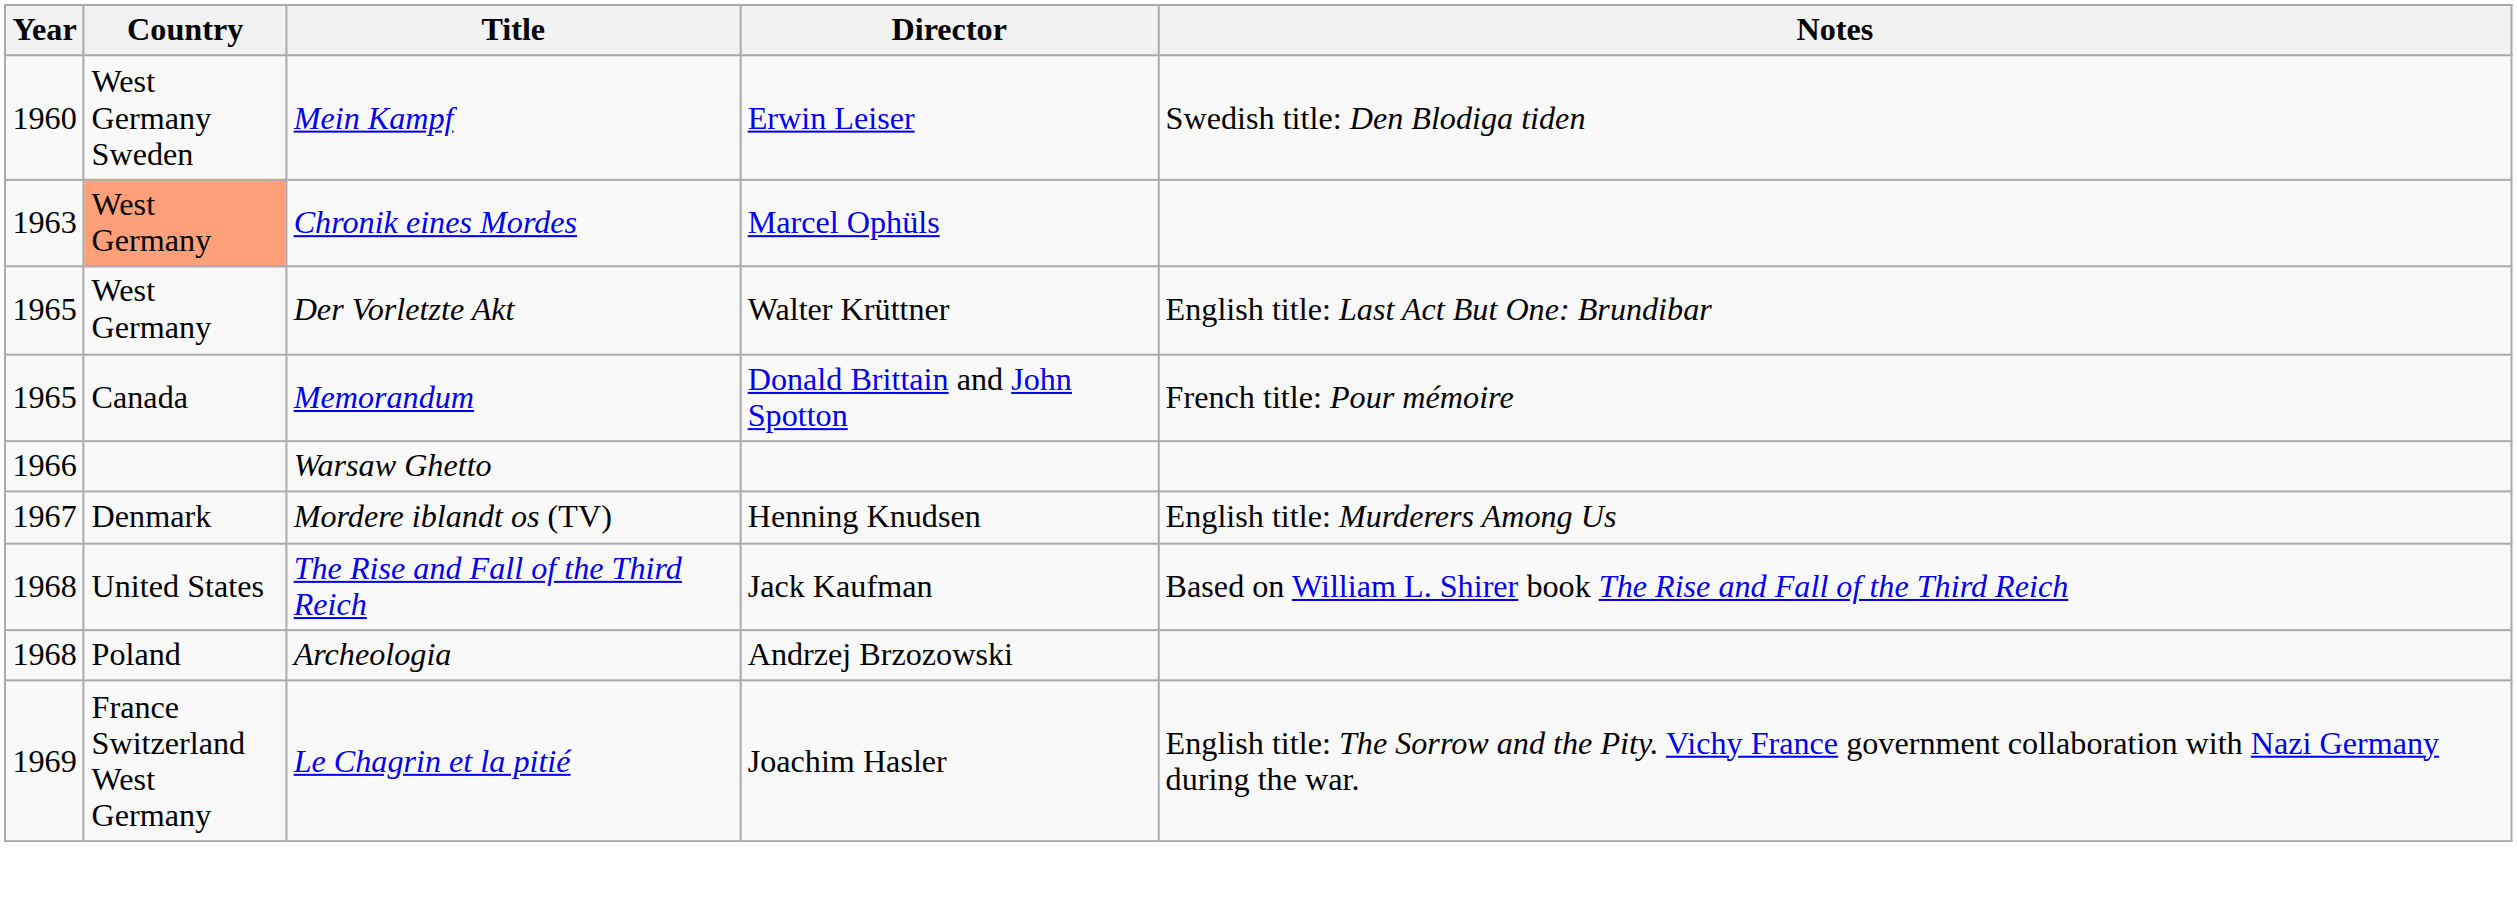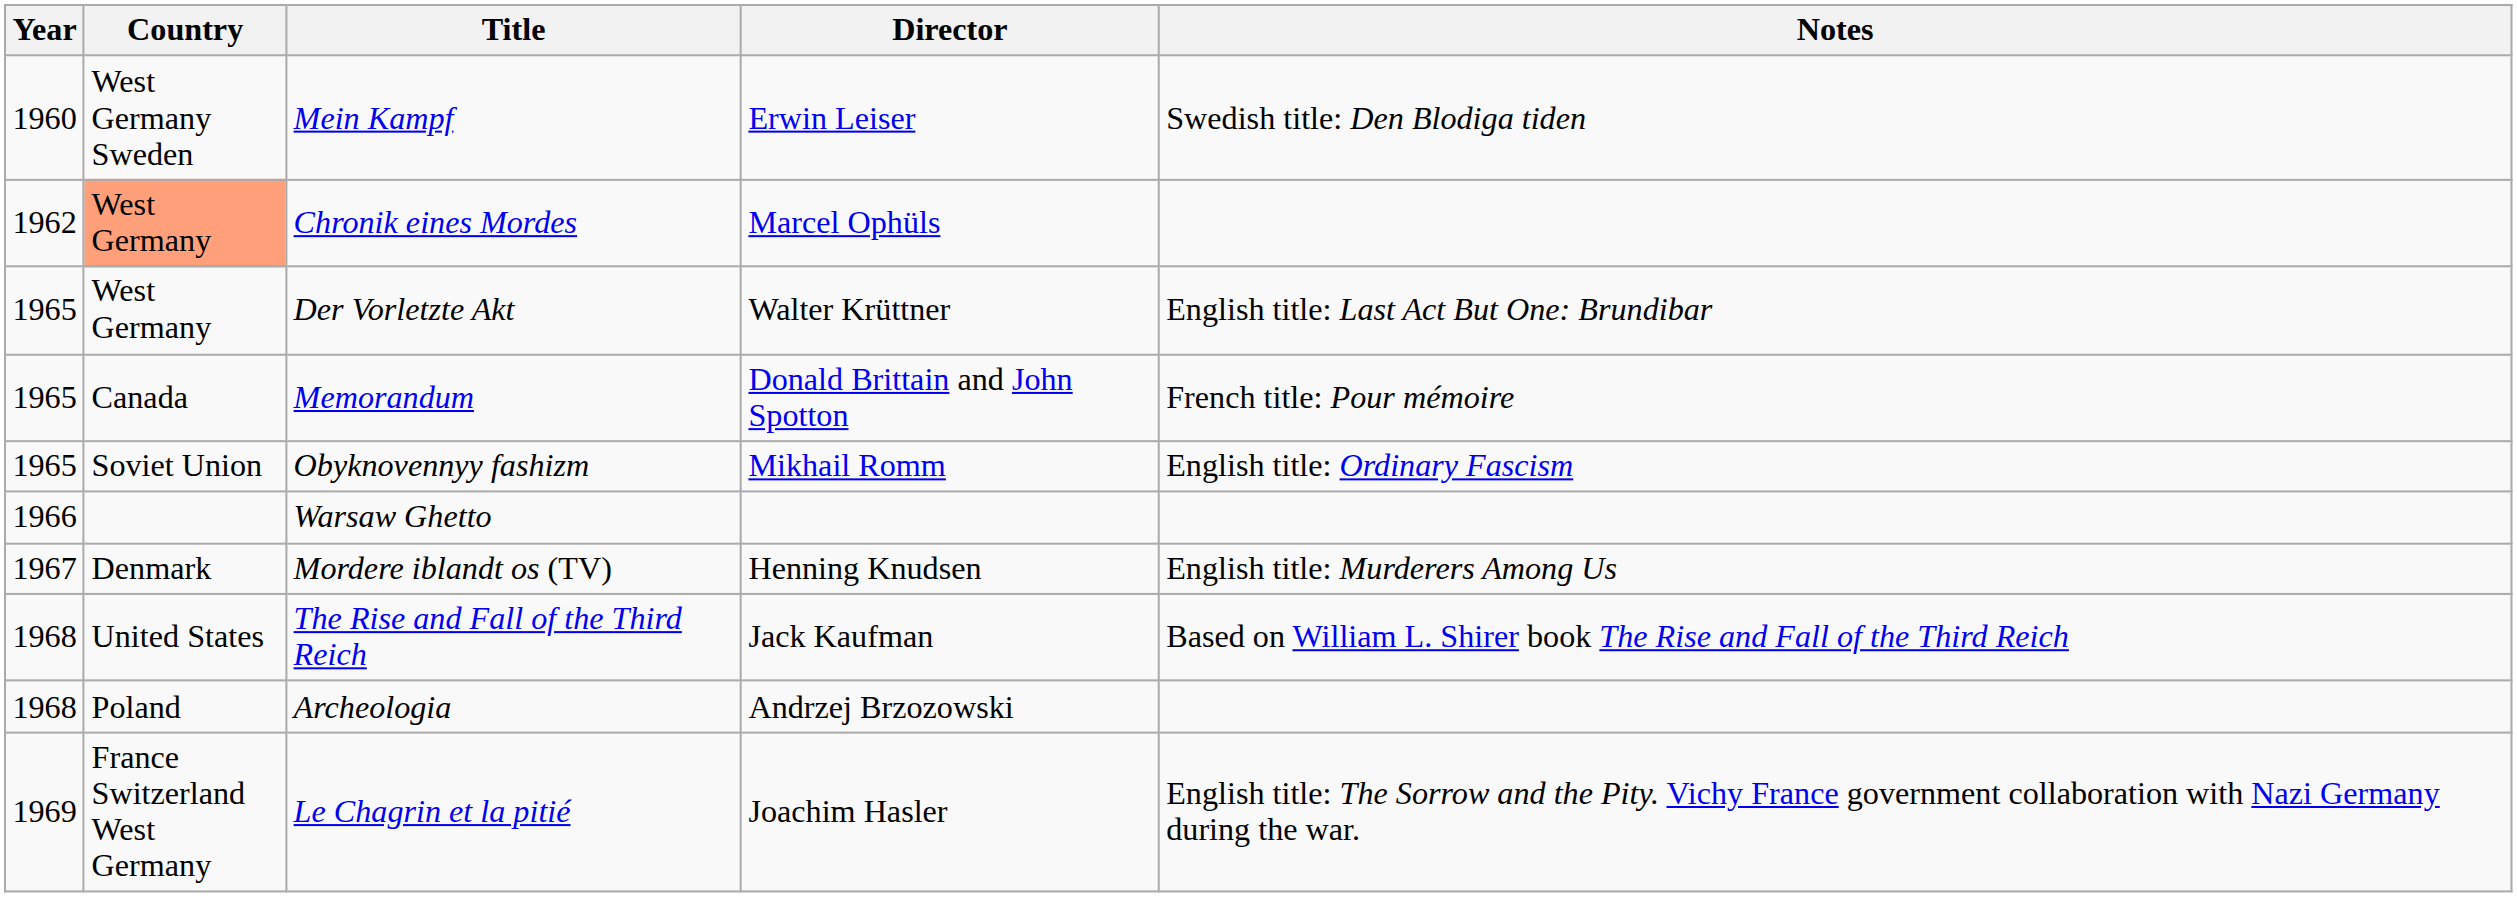Chronik eines Mordes | Year: 1963 -> 1962
+ row: 1965 | Soviet Union | Obyknovennyy fashizm | Mikhail Romm | English title: Ordinary Fascism
